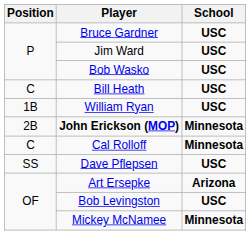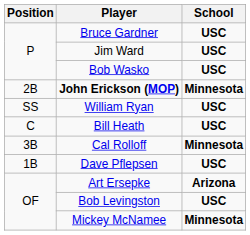rows swapped: Bill Heath <-> John Erickson (MOP)
William Ryan | Position: 1B -> SS
Cal Rolloff | Position: C -> 3B
Dave Pflepsen | Position: SS -> 1B
